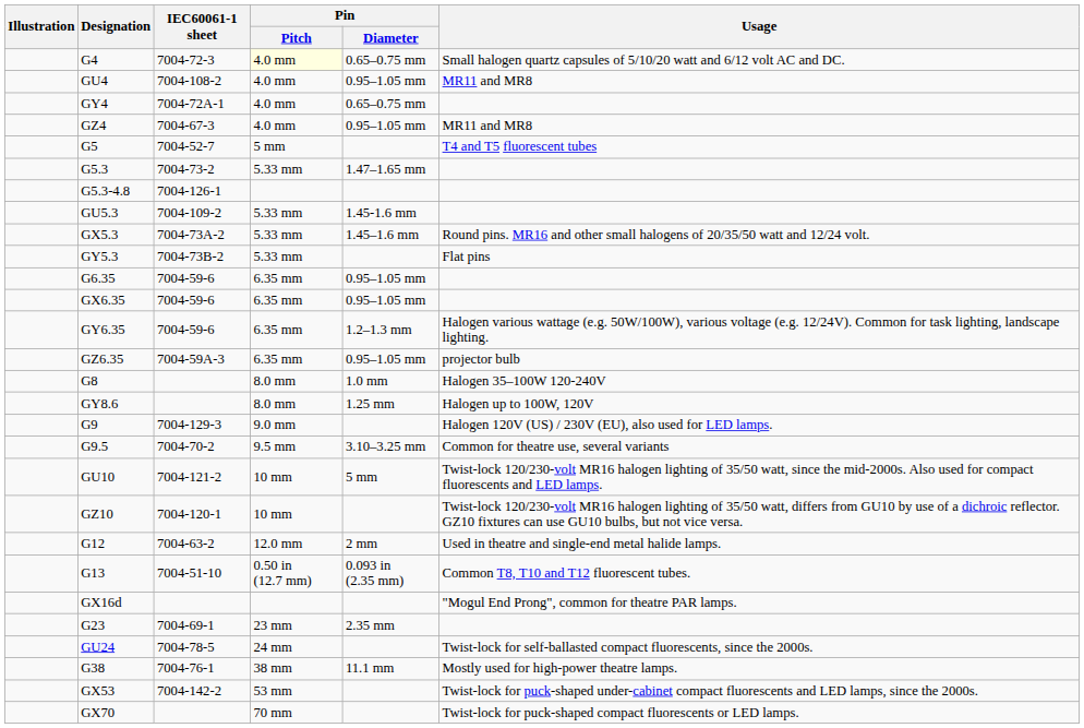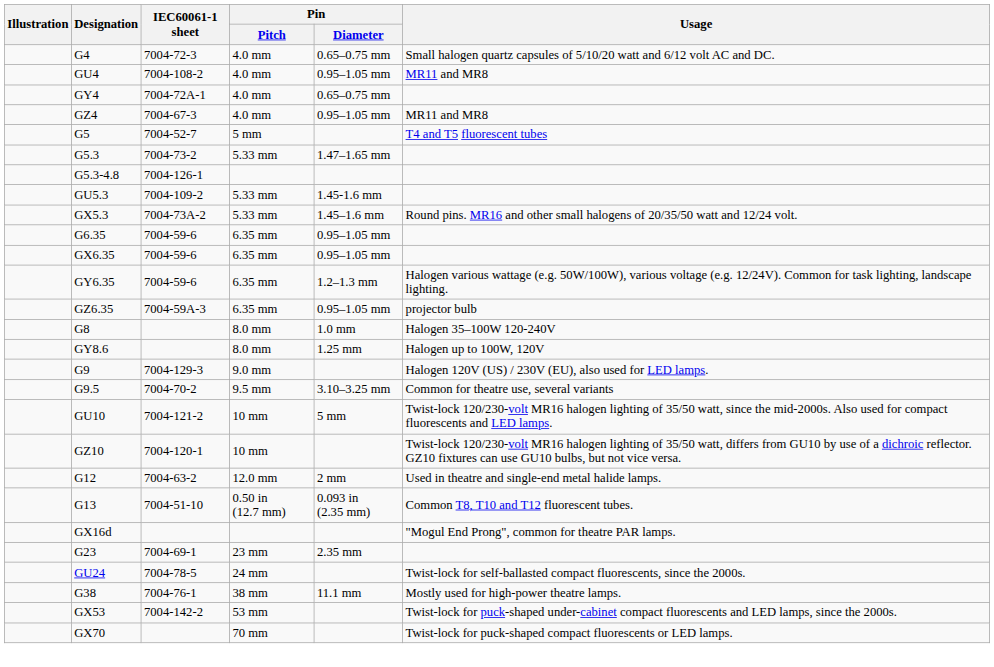G4 | Pin / Pitch: lightyellow background -> no background
- row: GY5.3 | 7004-73B-2 | 5.33 mm | Flat pins
